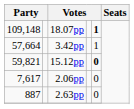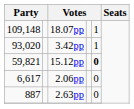18.07pp | column 5: bold -> normal
3.42pp | column 1: 57,664 -> 93,020
2.06pp | column 1: 7,617 -> 6,617
